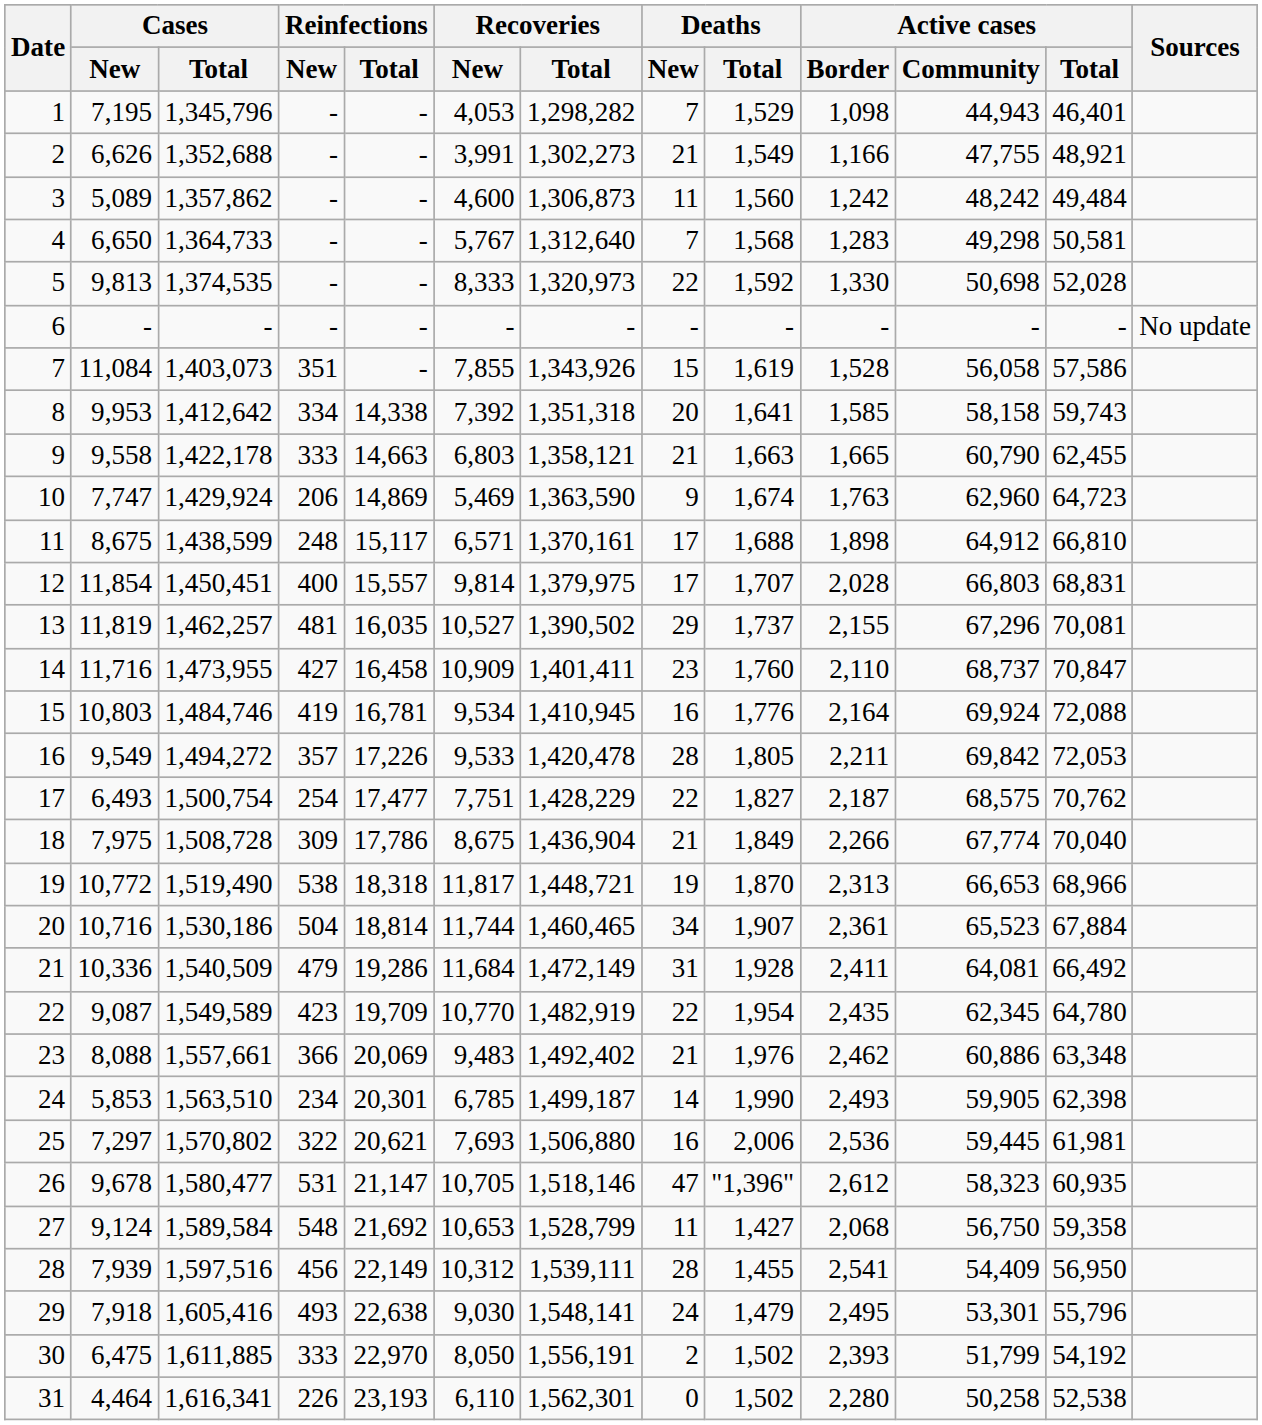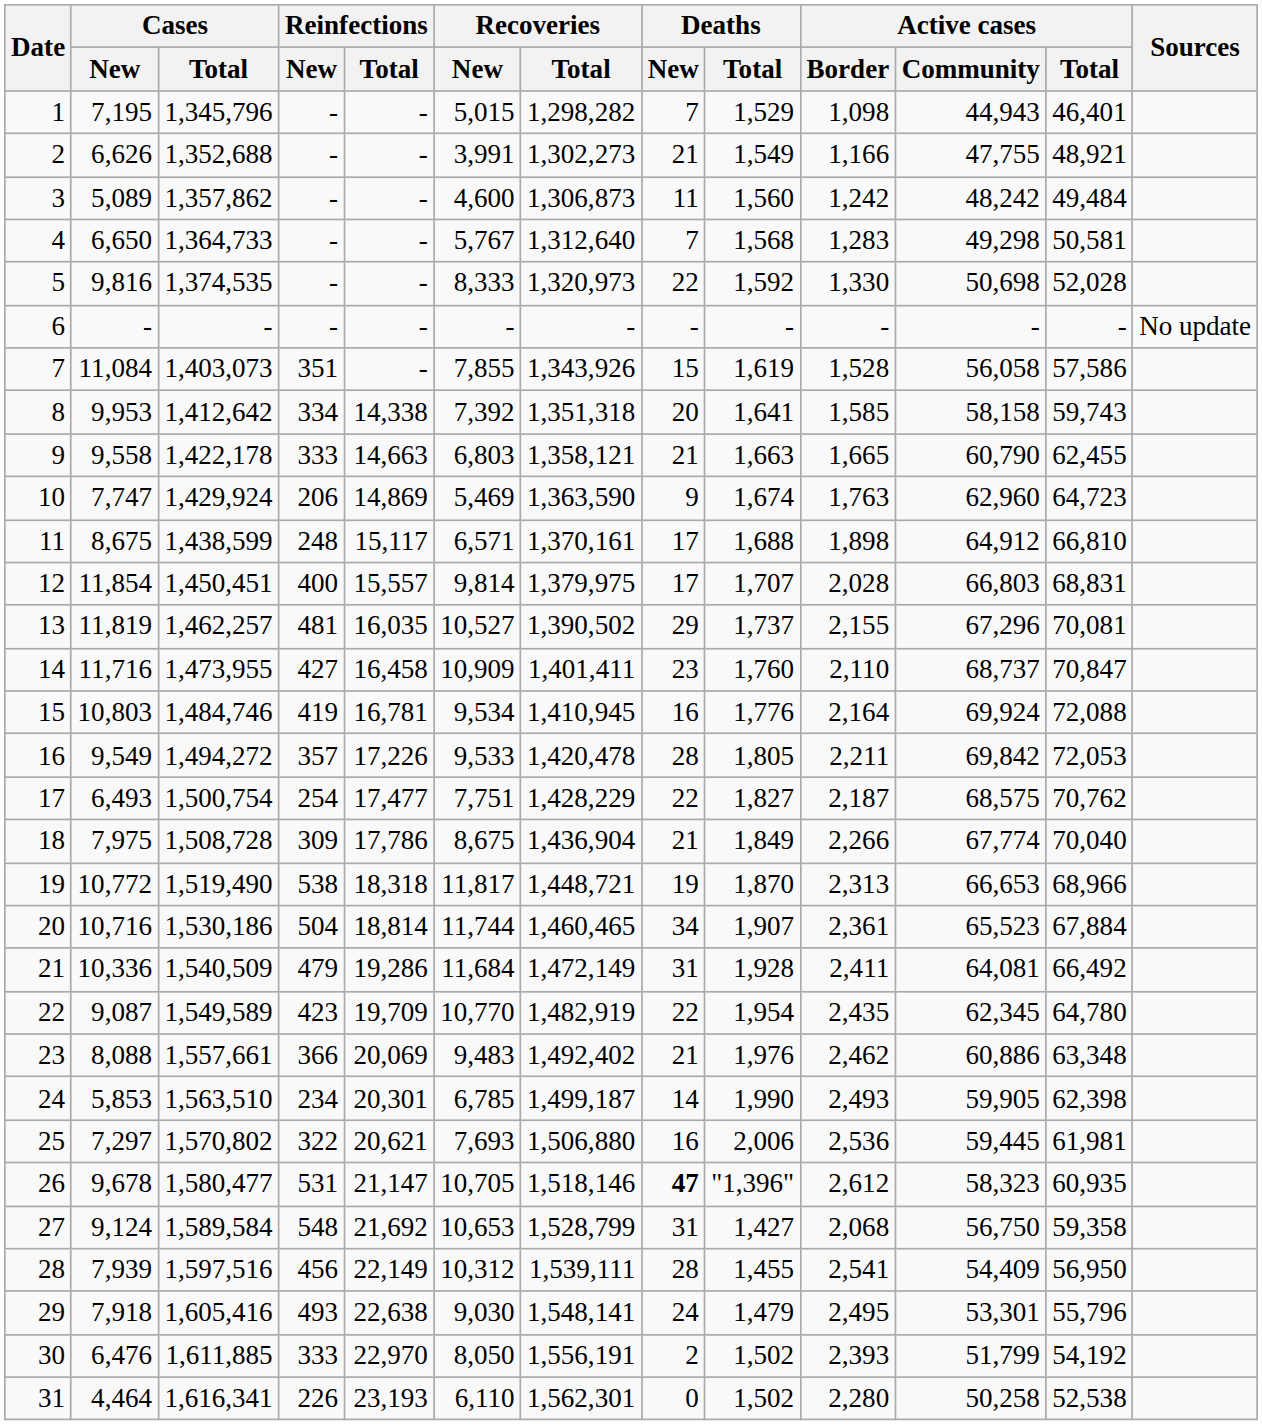1 | Recoveries / New: 4,053 -> 5,015
5 | Cases / New: 9,813 -> 9,816
26 | Deaths / New: normal -> bold
27 | Deaths / New: 11 -> 31
30 | Cases / New: 6,475 -> 6,476
